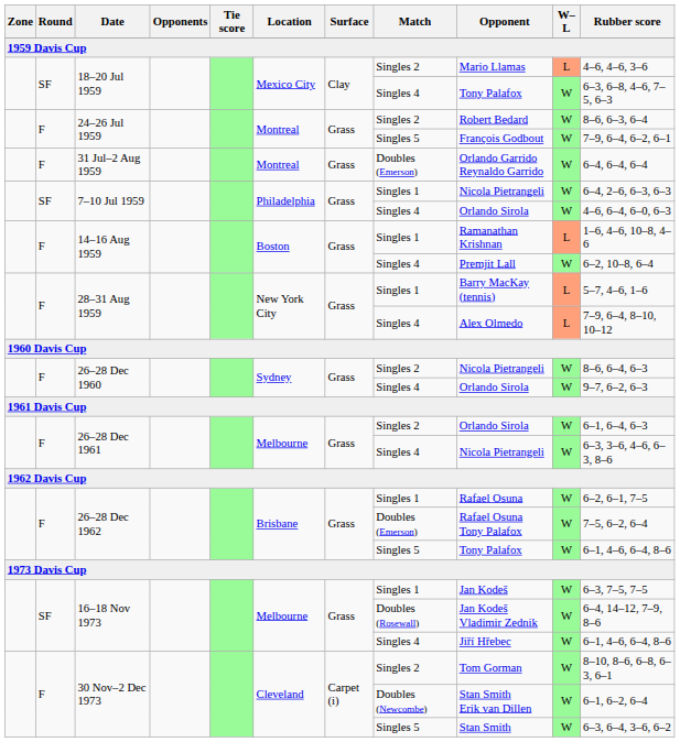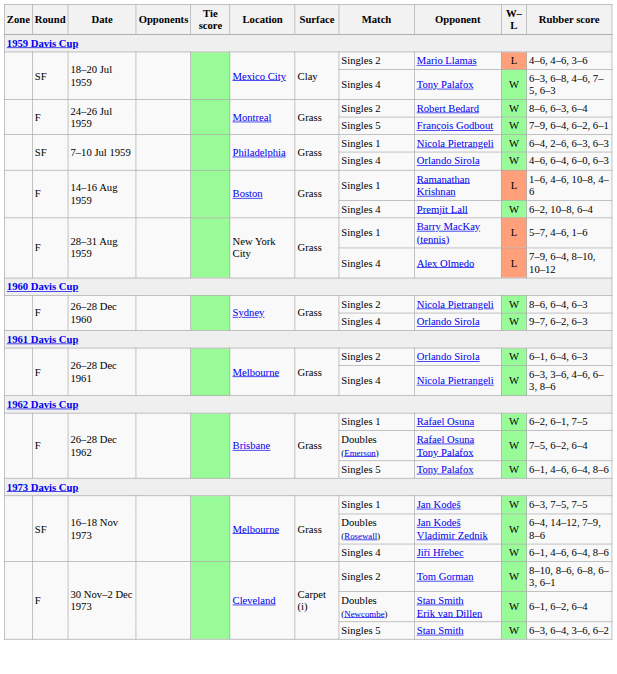- row: F | 31 Jul–2 Aug 1959 | Montreal | Grass | Doubles (Emerson) | Orlando Garrido Reynaldo Garrido | W | 6–4, 6–4, 6–4
